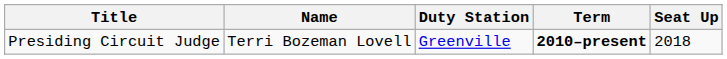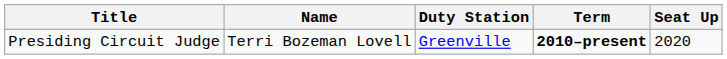Presiding Circuit Judge | Seat Up: 2018 -> 2020
